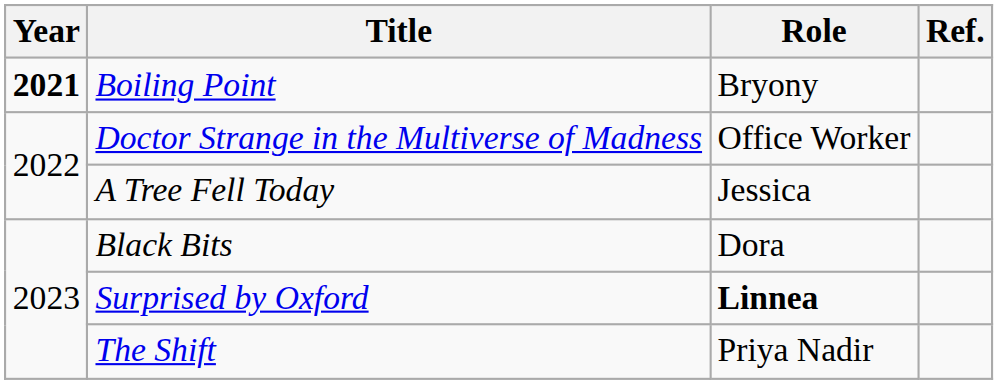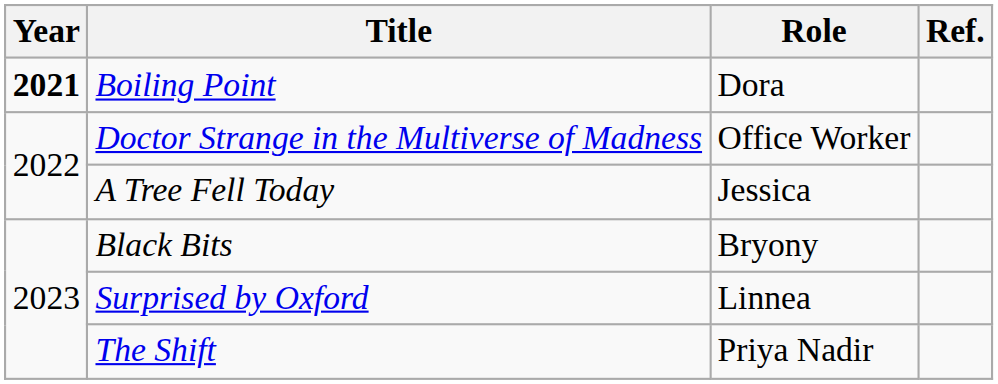Boiling Point | Role: Bryony -> Dora
Black Bits | Role: Dora -> Bryony
Surprised by Oxford | Role: bold -> normal
